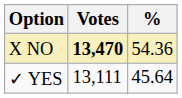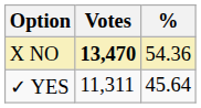✓ YES | Votes: 13,111 -> 11,311
